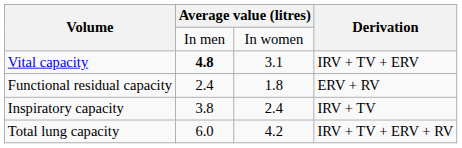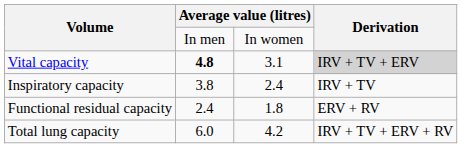Vital capacity | Derivation: no background -> lightgrey background
rows swapped: Inspiratory capacity <-> Functional residual capacity
